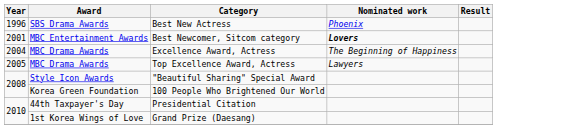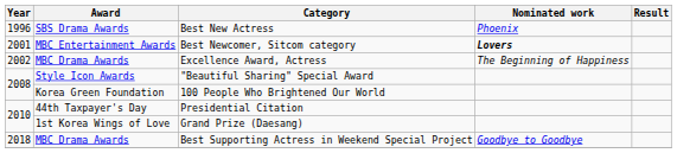Excellence Award, Actress | Year: 2004 -> 2002
- row: 2005 | MBC Drama Awards | Top Excellence Award, Actress | Lawyers
+ row: 2018 | MBC Drama Awards | Best Supporting Actress in Weekend Special Project | Goodbye to Goodbye
